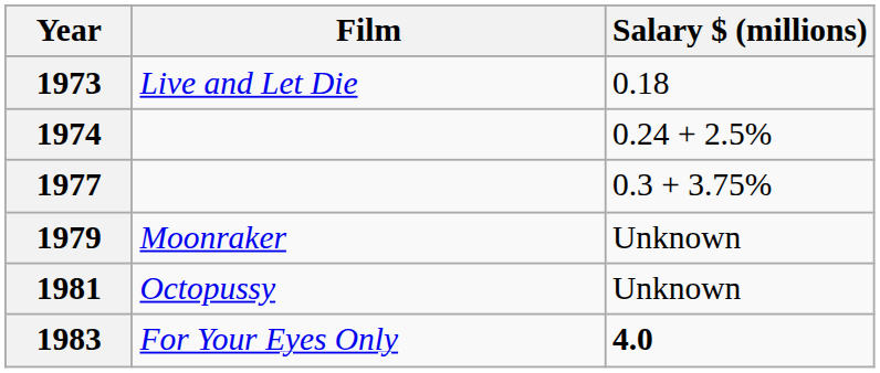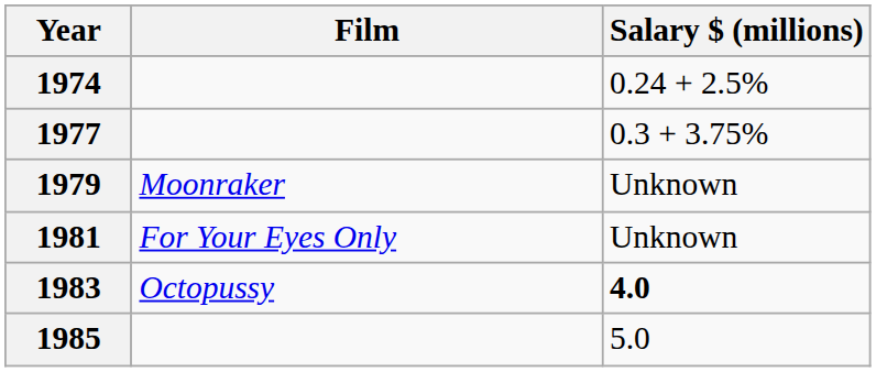- row: 1973 | Live and Let Die | 0.18
1981 | Film: Octopussy -> For Your Eyes Only
1983 | Film: For Your Eyes Only -> Octopussy
+ row: 1985 | 5.0
